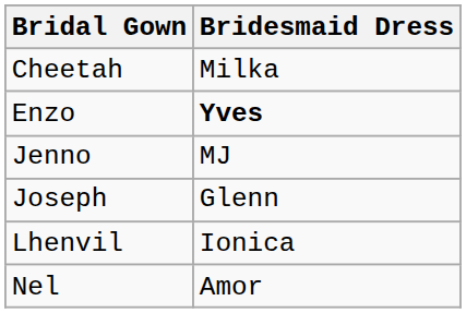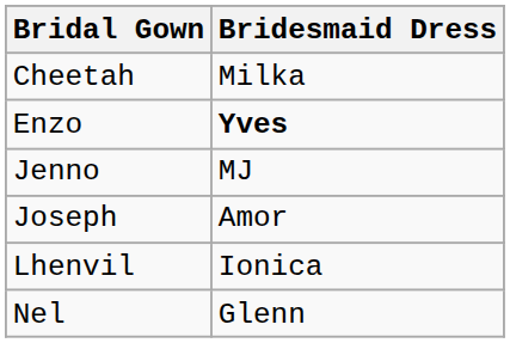Joseph | Bridesmaid Dress: Glenn -> Amor
Nel | Bridesmaid Dress: Amor -> Glenn
